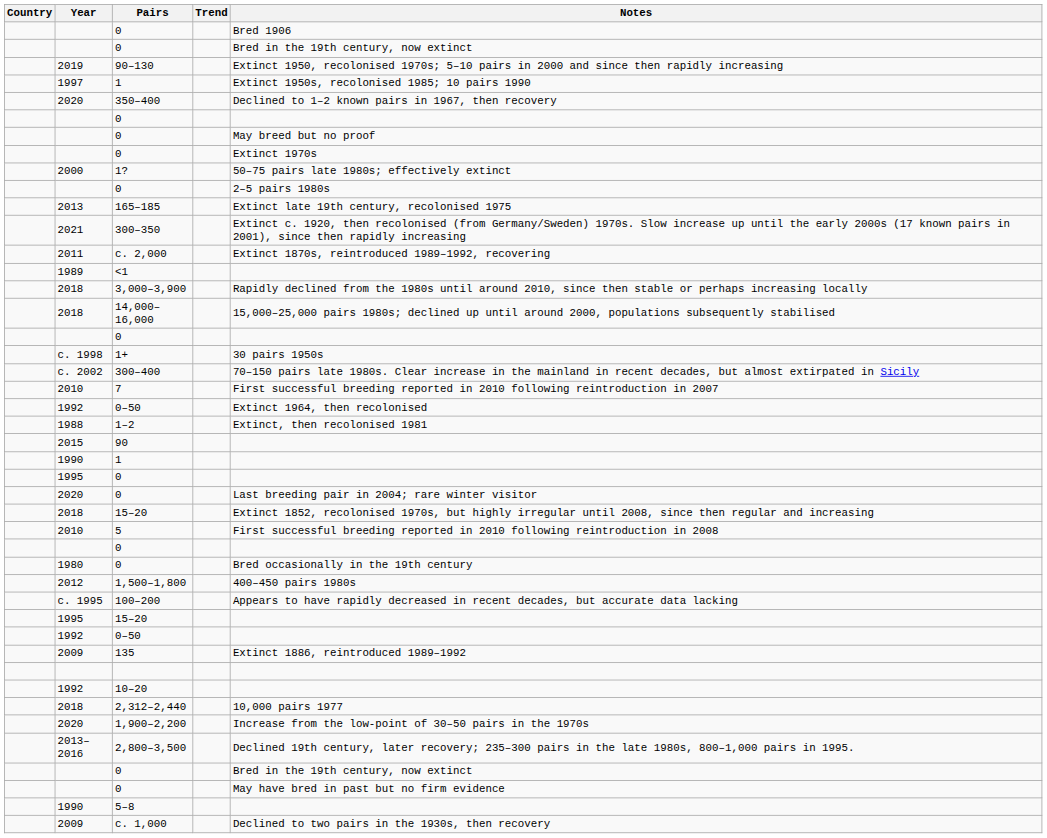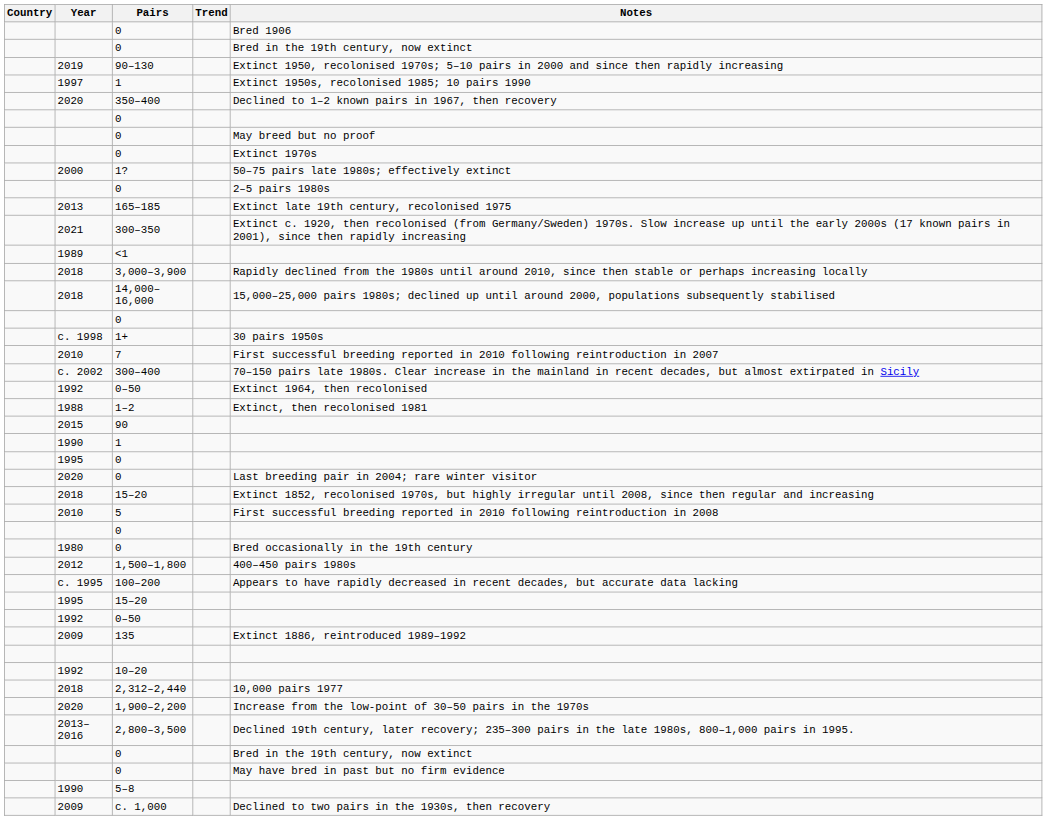- row: 2011 | c. 2,000 | Extinct 1870s, reintroduced 1989–1992, recovering
rows swapped: 7 <-> 300–400
